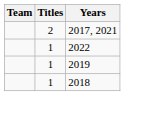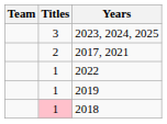+ row: 3 | 2023, 2024, 2025
2018 | Titles: no background -> pink background
